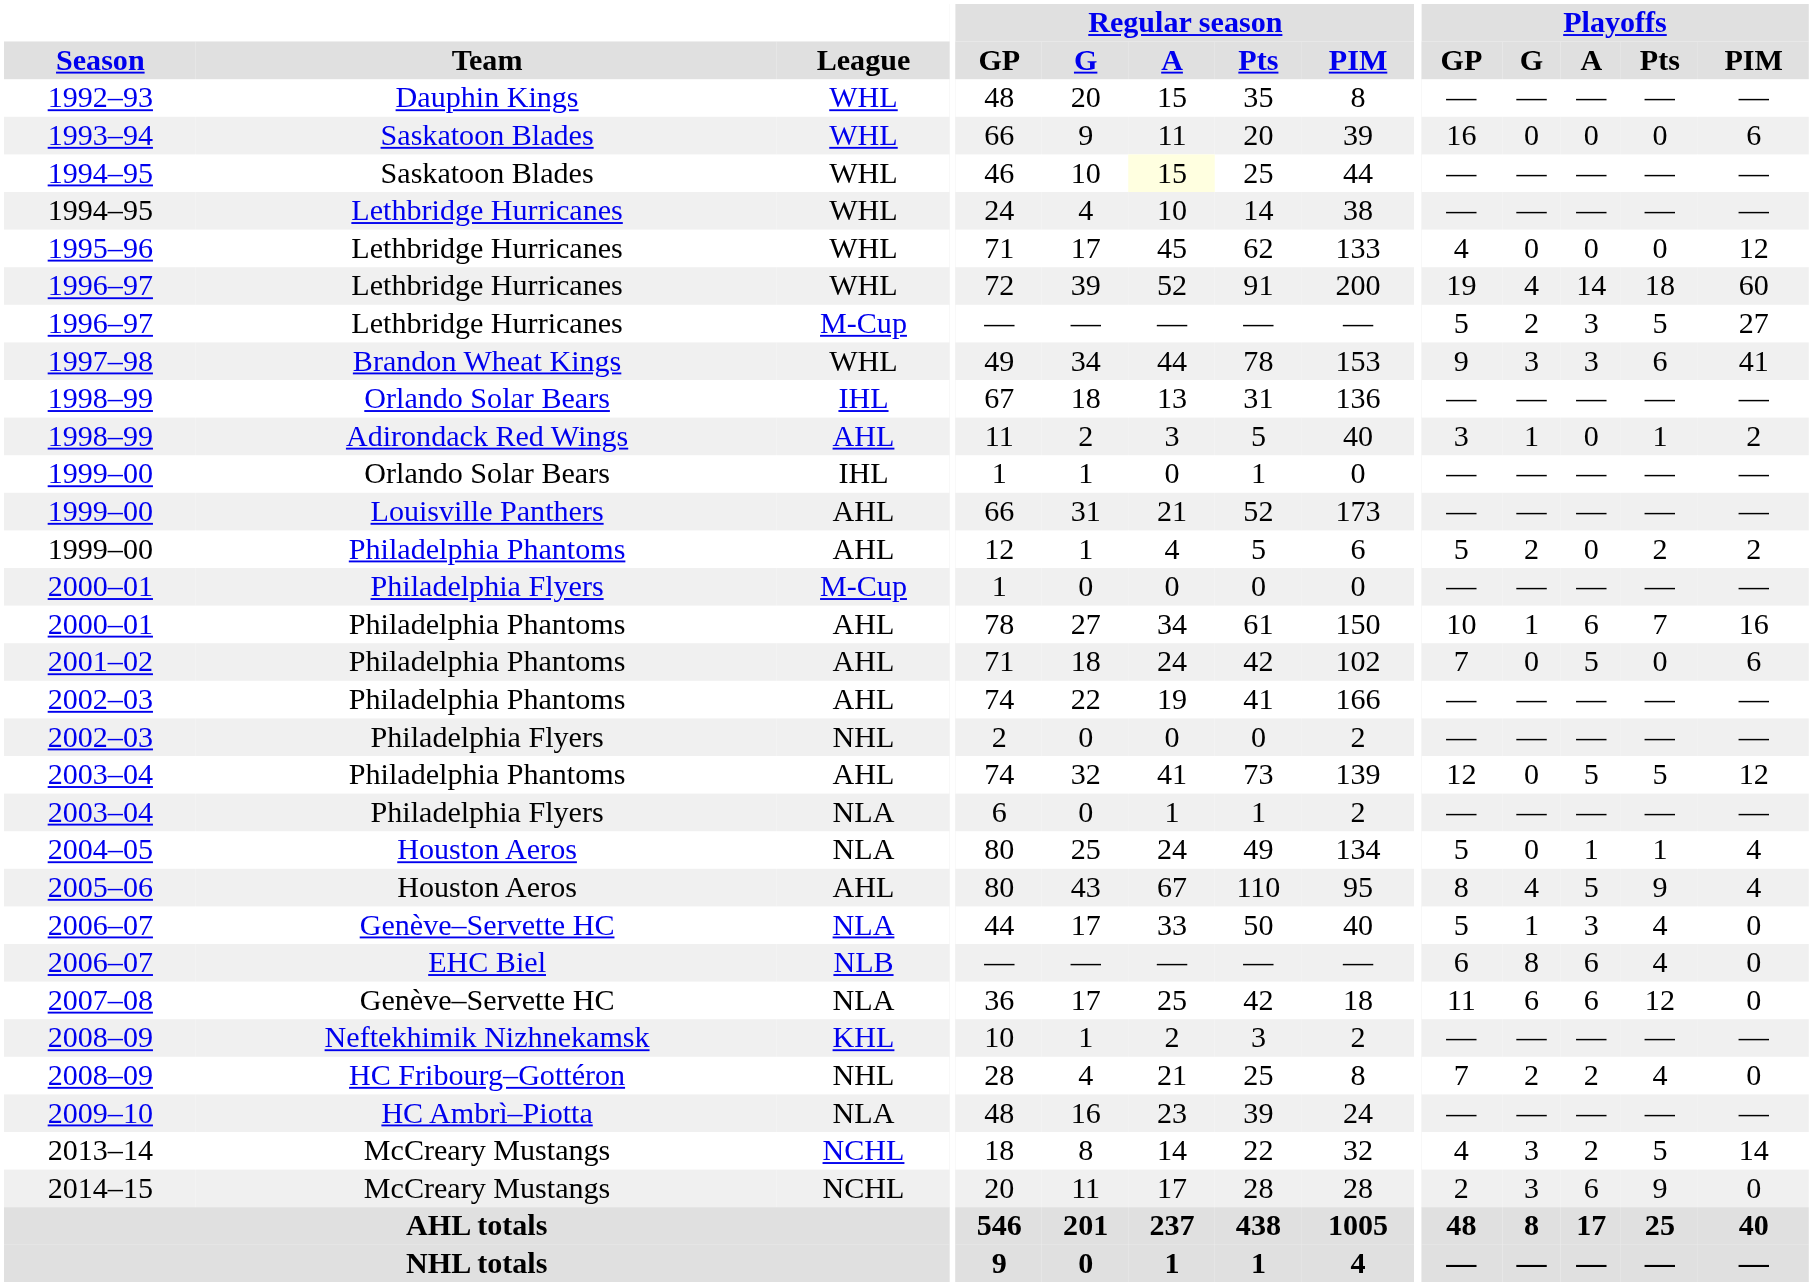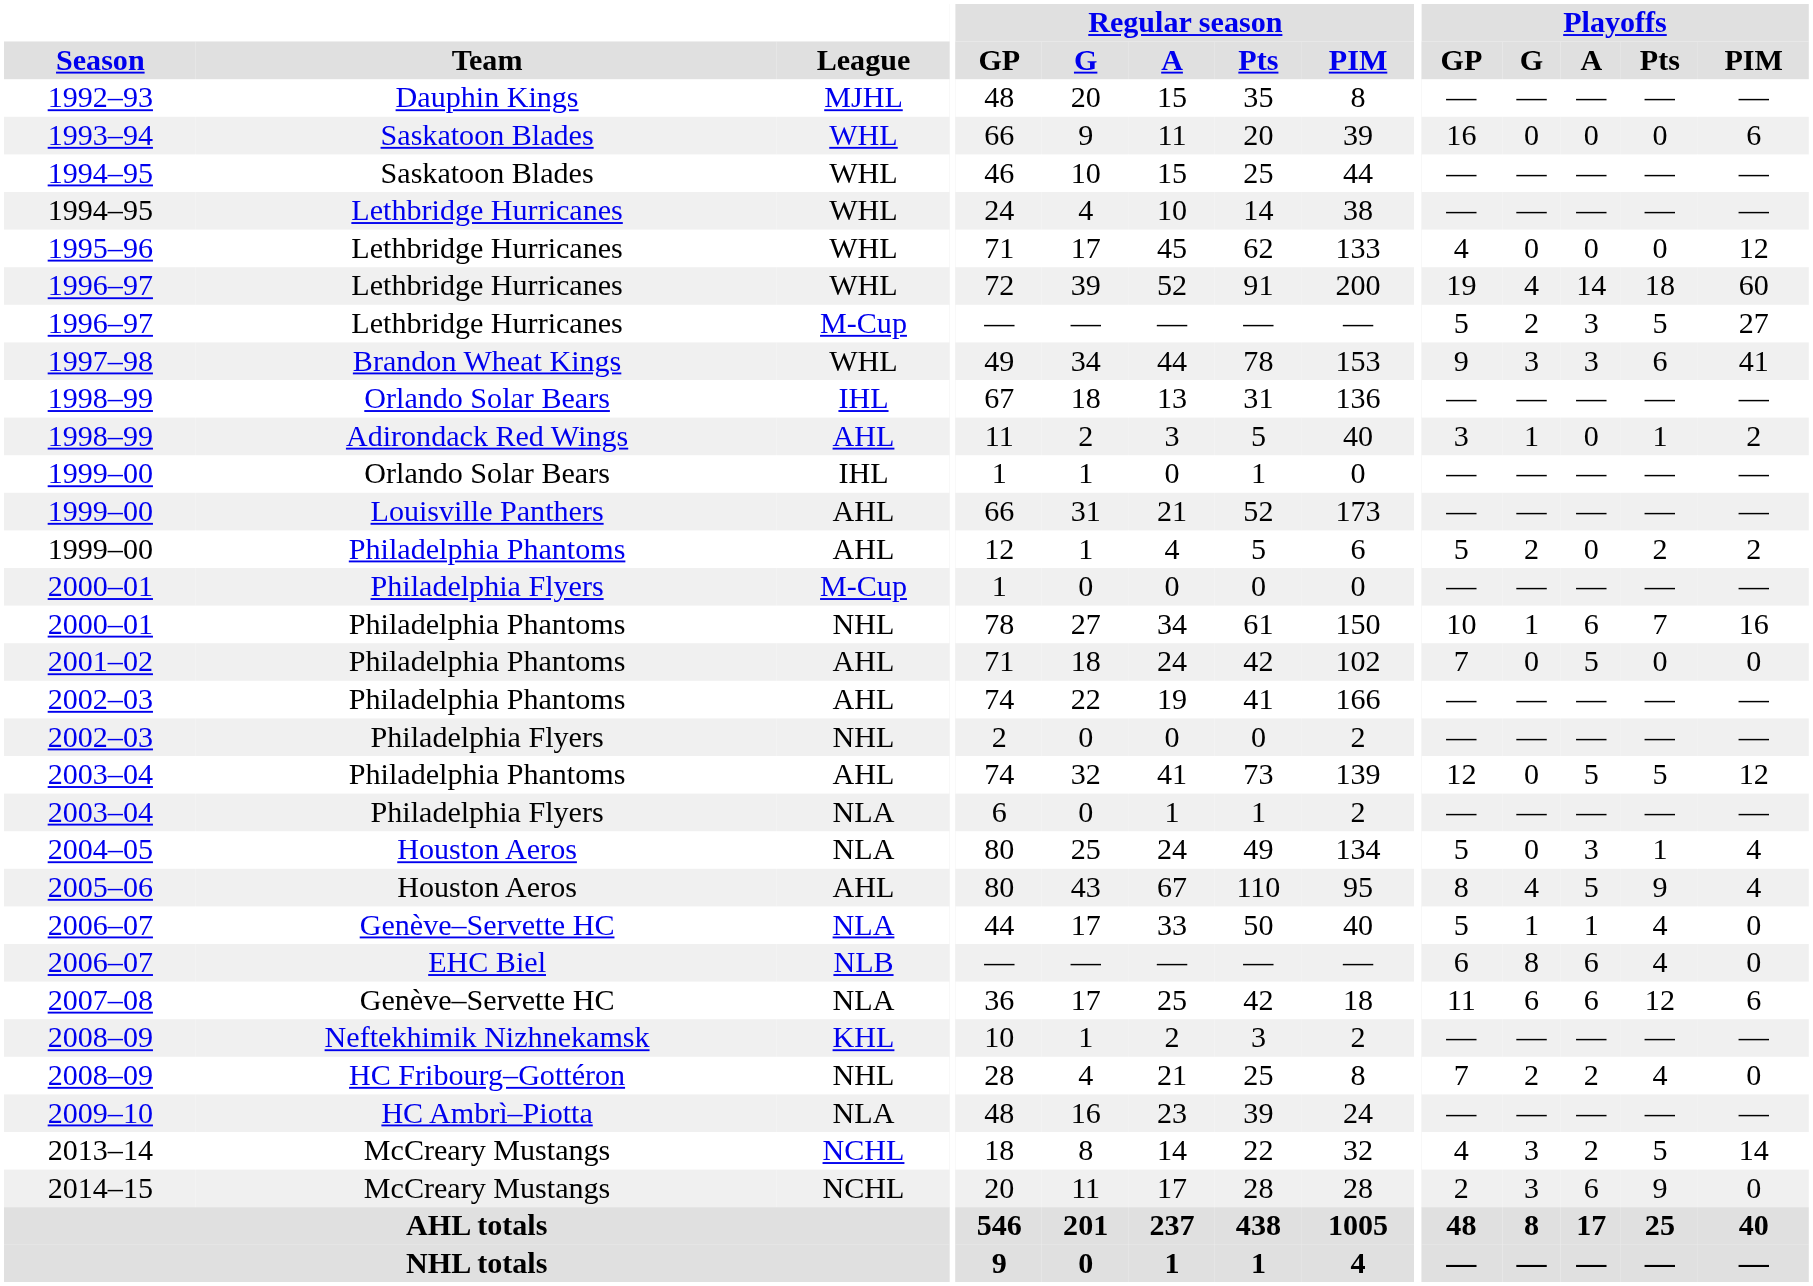1992–93 | League: WHL -> MJHL
1994–95 / Saskatoon Blades | Regular season / A: lightyellow background -> no background
2000–01 / Philadelphia Phantoms | League: AHL -> NHL
2001–02 | Playoffs / PIM: 6 -> 0
2004–05 | Playoffs / A: 1 -> 3
2006–07 / Genève–Servette HC | Playoffs / A: 3 -> 1
2007–08 | Playoffs / PIM: 0 -> 6
